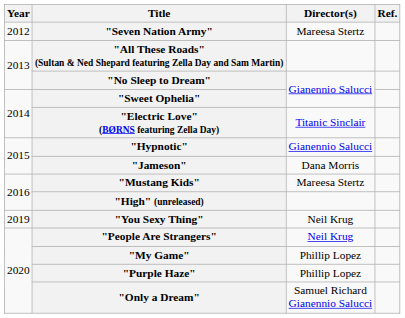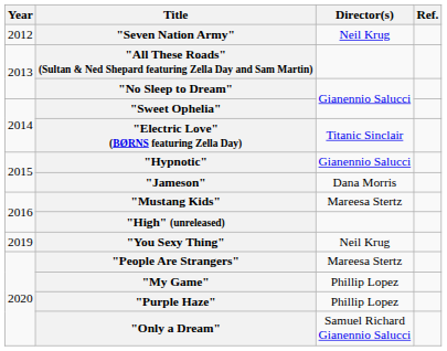"Seven Nation Army" | Director(s): Mareesa Stertz -> Neil Krug
"People Are Strangers" | Director(s): Neil Krug -> Mareesa Stertz
